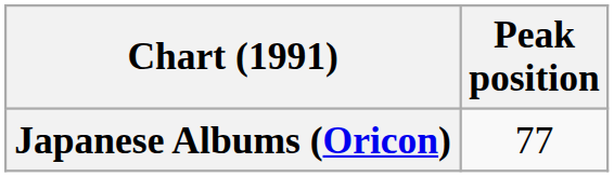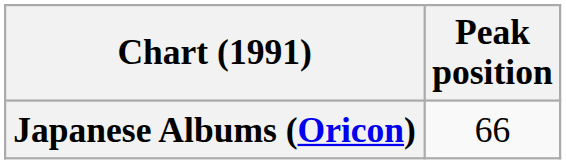Japanese Albums (Oricon) | Peak position: 77 -> 66
